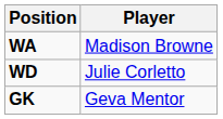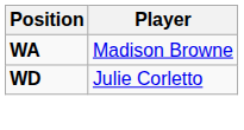- row: GK | Geva Mentor
